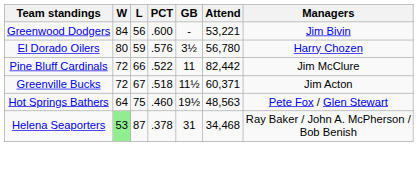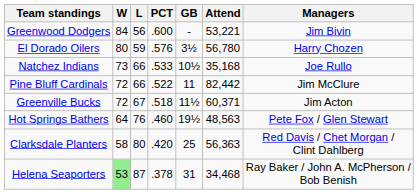+ row: Natchez Indians | 73 | 66 | .533 | 10½ | 35,168 | Joe Rullo
Hot Springs Bathers | L: 75 -> 76
+ row: Clarksdale Planters | 58 | 80 | .420 | 25 | 56,363 | Red Davis / Chet Morgan / Clint Dahlberg
